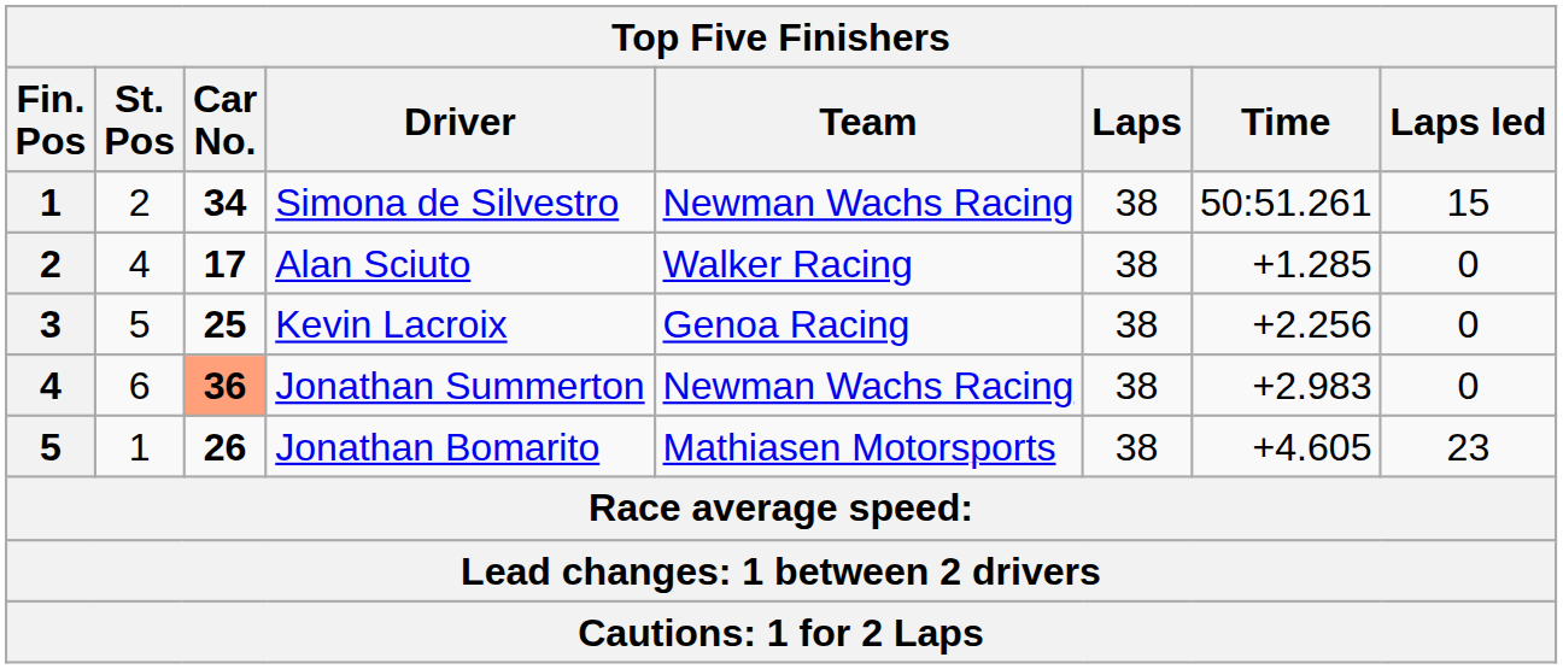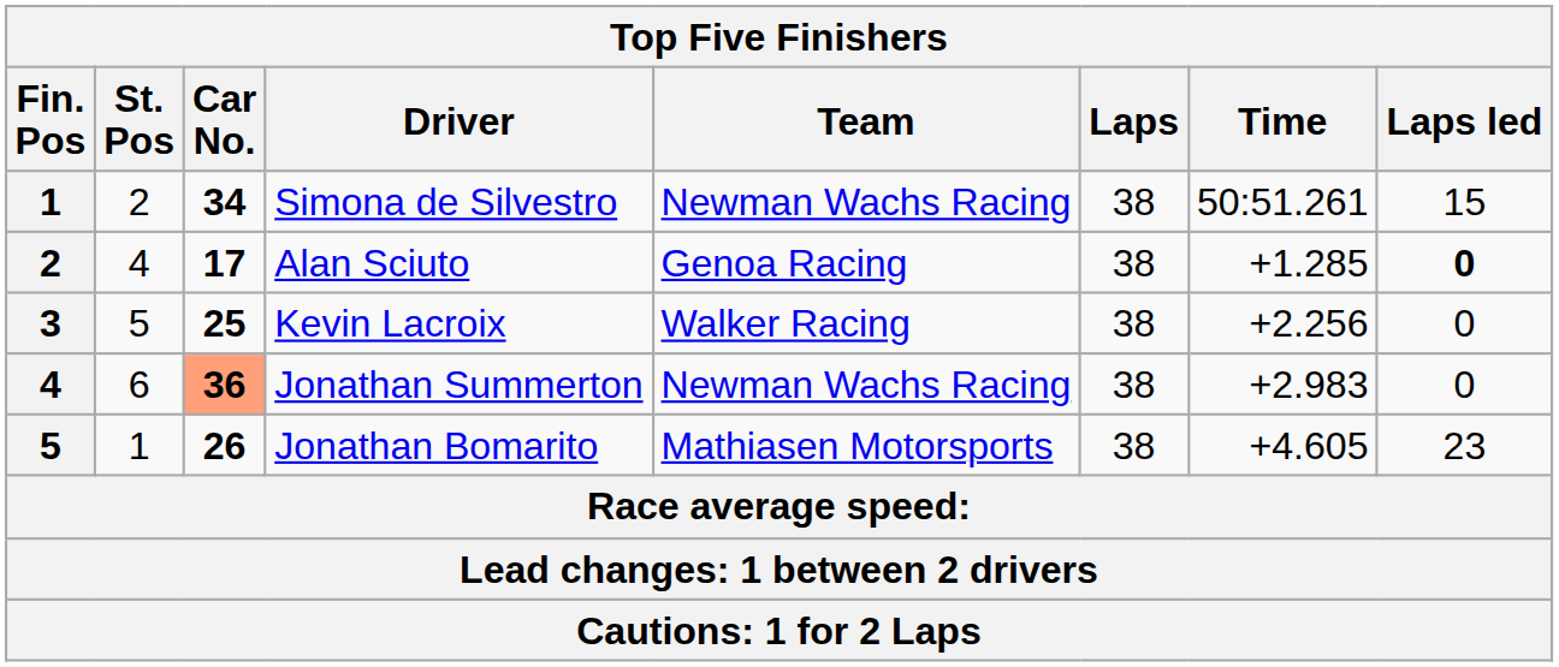Alan Sciuto | Team: Walker Racing -> Genoa Racing
Alan Sciuto | Laps led: normal -> bold
Kevin Lacroix | Team: Genoa Racing -> Walker Racing
